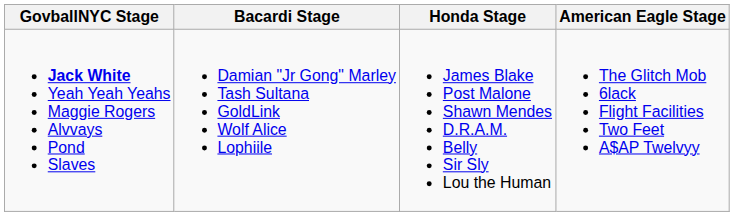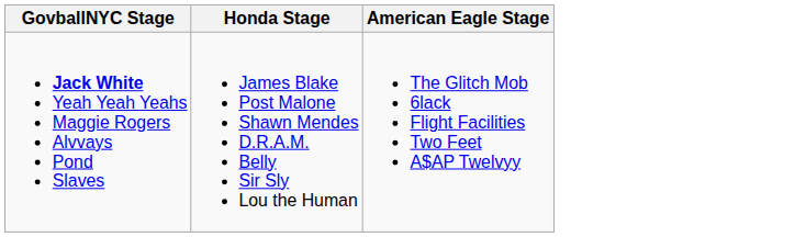- column: Bacardi Stage | Damian "Jr Gong" Marley Tash Sultana GoldLink Wolf Alice Lophiile
